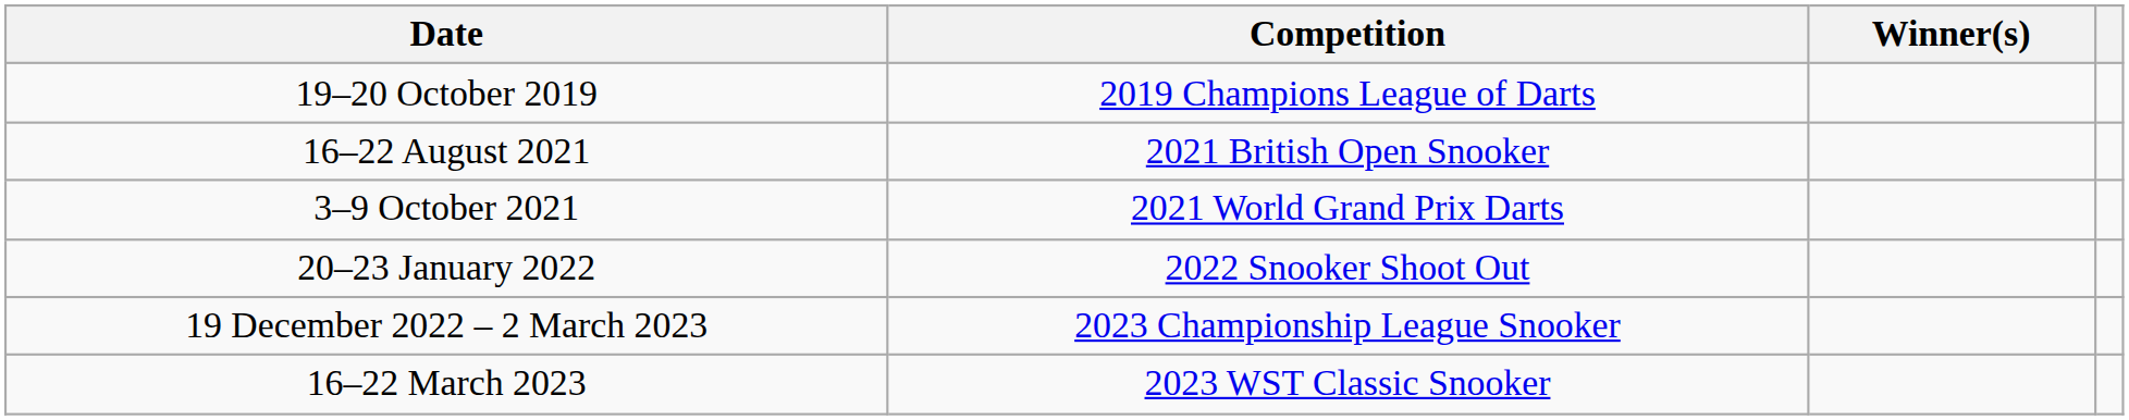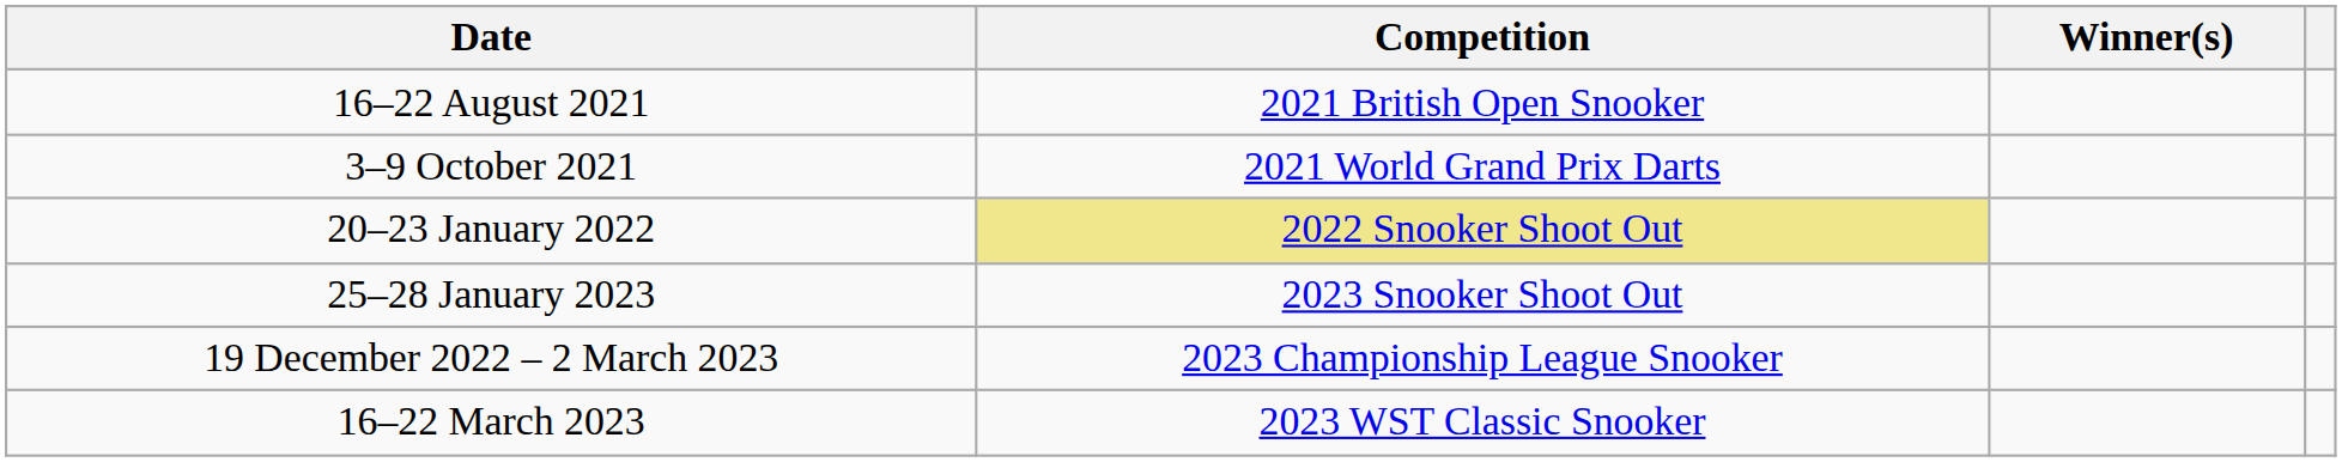- row: 19–20 October 2019 | 2019 Champions League of Darts
20–23 January 2022 | Competition: no background -> khaki background
+ row: 25–28 January 2023 | 2023 Snooker Shoot Out
